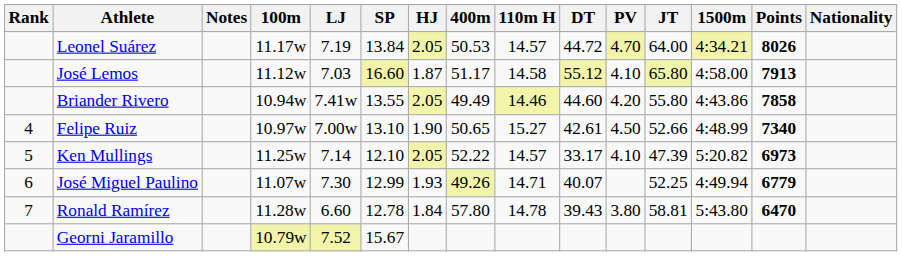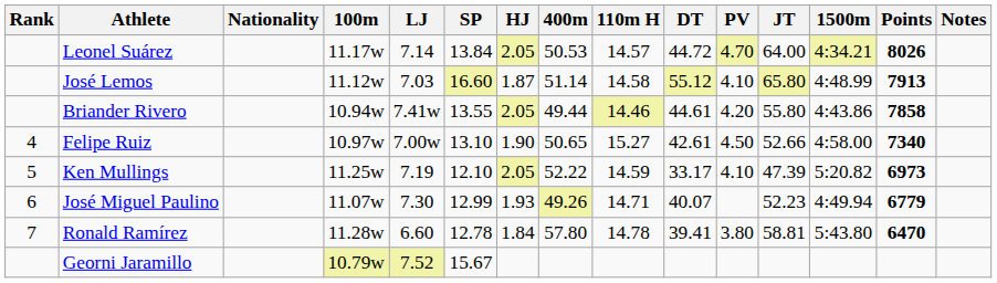columns swapped: Nationality <-> Notes
Leonel Suárez | LJ: 7.19 -> 7.14
José Lemos | 400m: 51.17 -> 51.14
José Lemos | 1500m: 4:58.00 -> 4:48.99
Briander Rivero | 400m: 49.49 -> 49.44
Briander Rivero | DT: 44.60 -> 44.61
Felipe Ruiz | 1500m: 4:48.99 -> 4:58.00
Ken Mullings | LJ: 7.14 -> 7.19
Ken Mullings | 110m H: 14.57 -> 14.59
José Miguel Paulino | JT: 52.25 -> 52.23
Ronald Ramírez | DT: 39.43 -> 39.41
